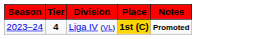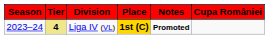+ column: Cupa României
Liga IV (VL) | Tier: no background -> khaki background
